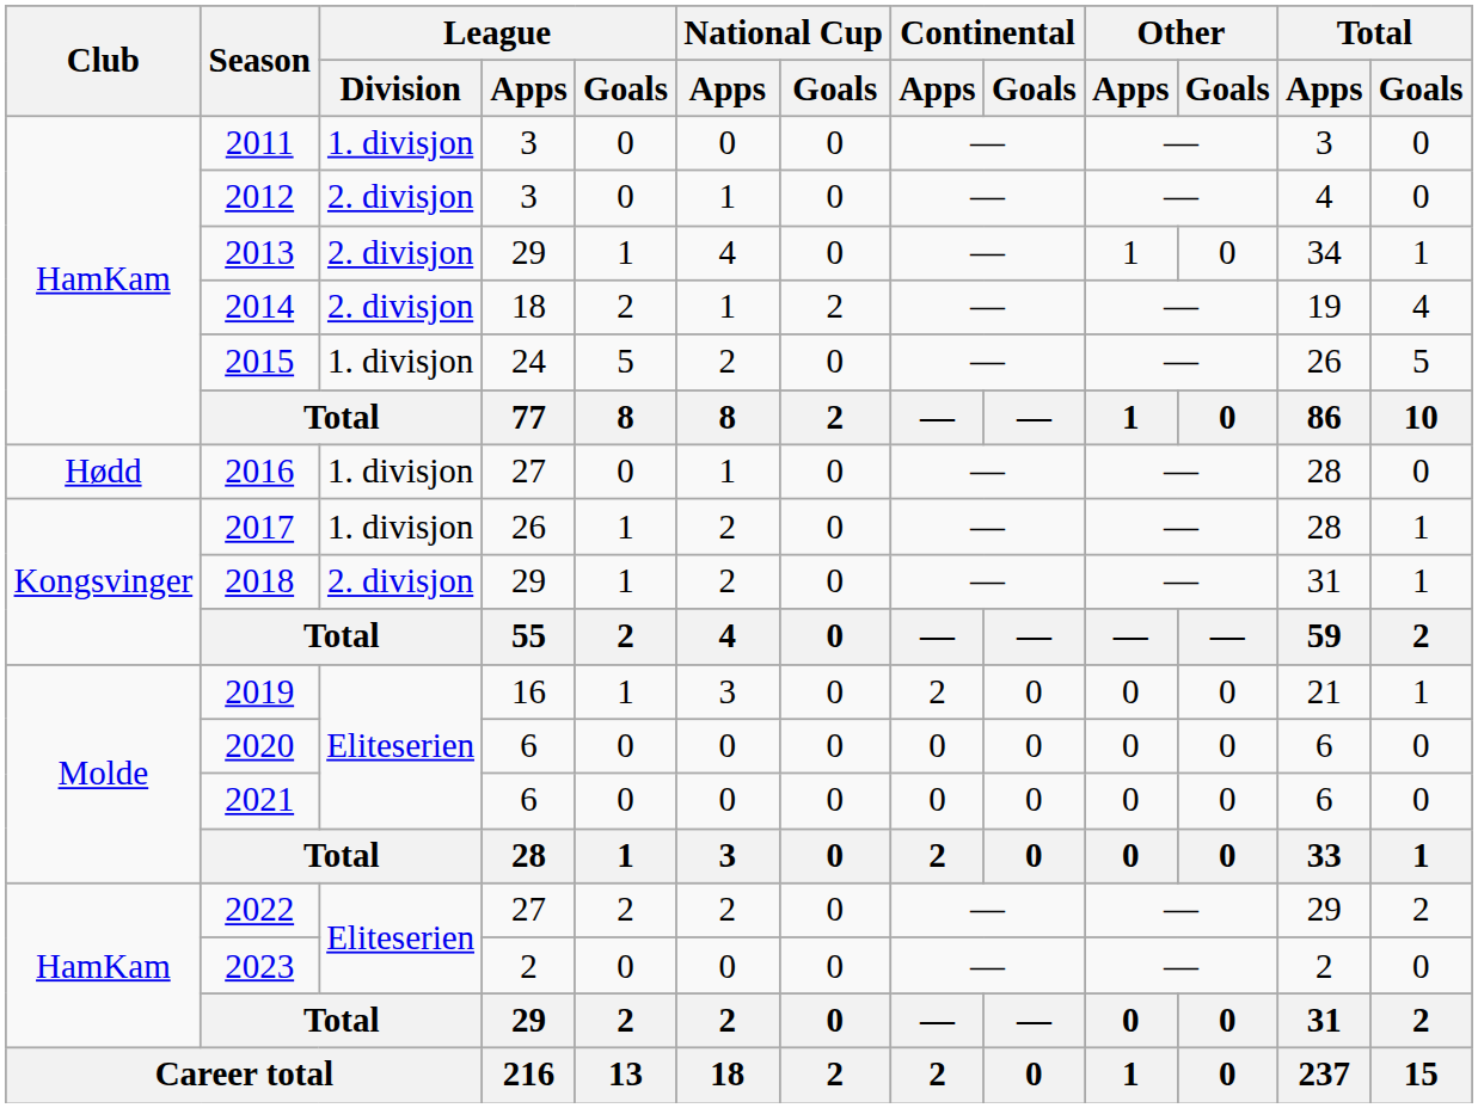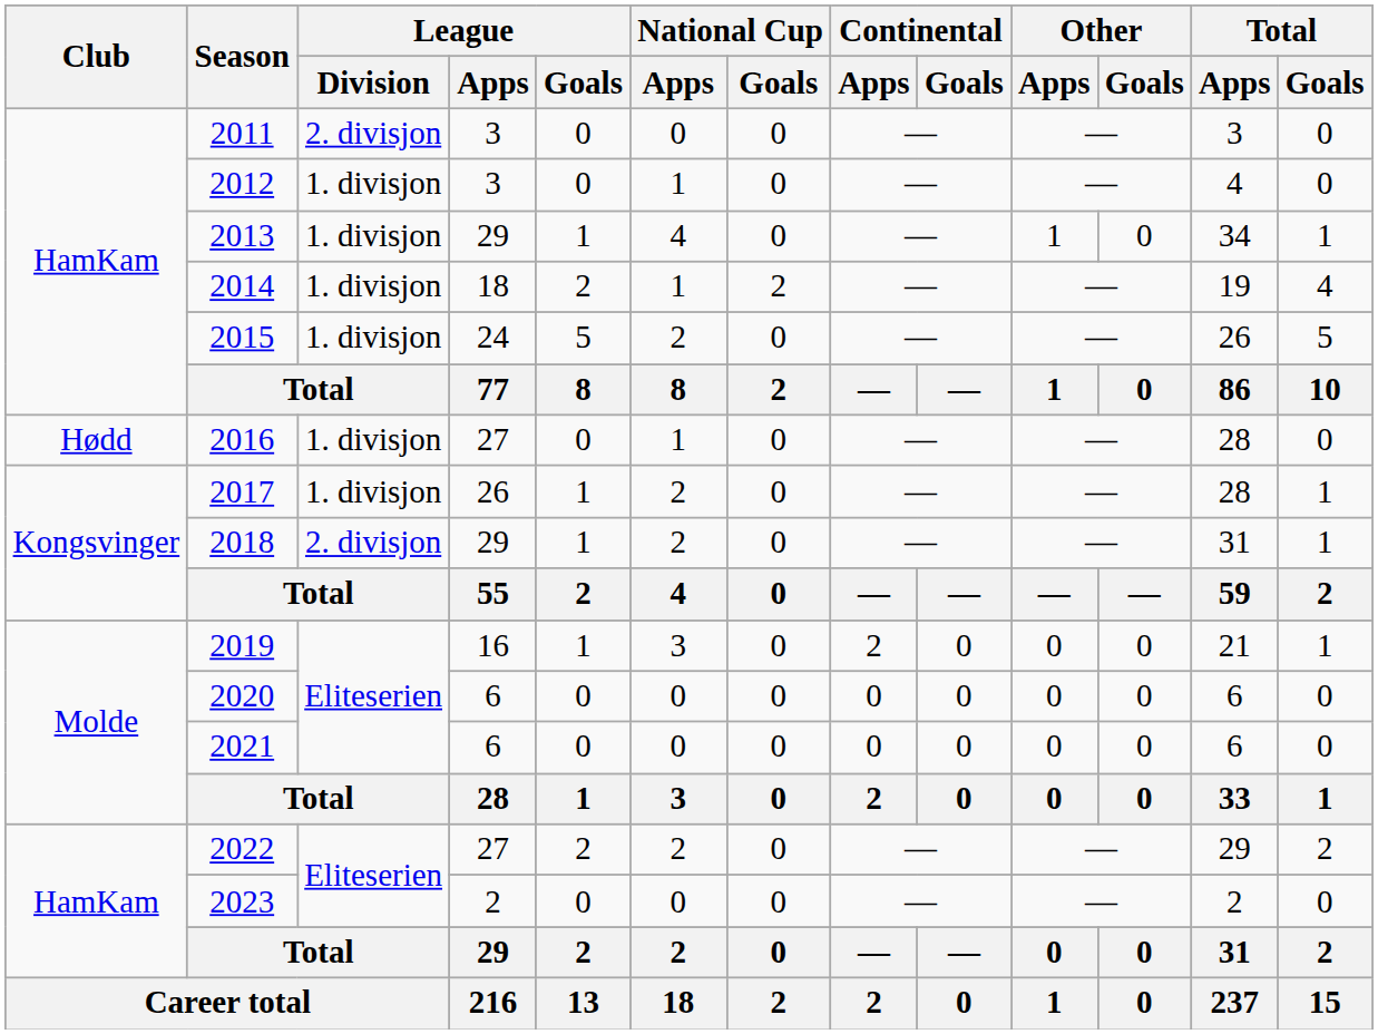2011 | League / Division: 1. divisjon -> 2. divisjon
2012 | League / Division: 2. divisjon -> 1. divisjon
2013 | League / Division: 2. divisjon -> 1. divisjon
2014 | League / Division: 2. divisjon -> 1. divisjon
